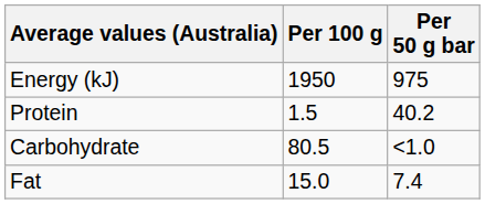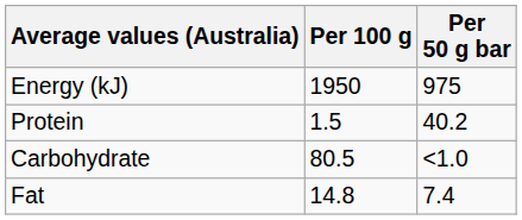Fat | Per 100 g: 15.0 -> 14.8
